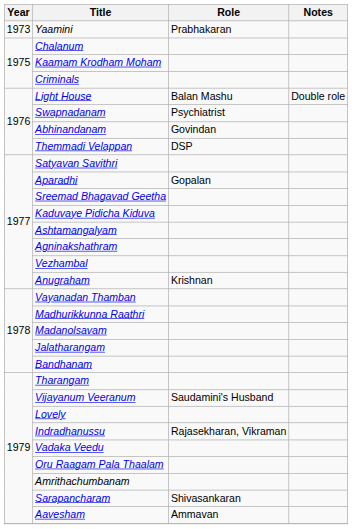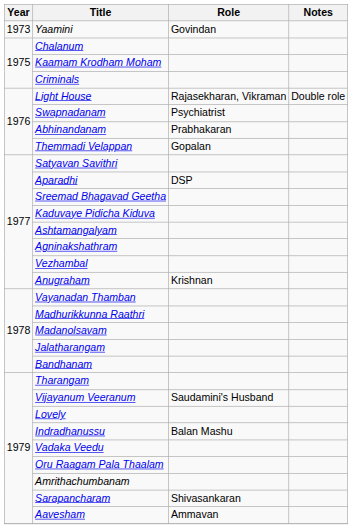Yaamini | Role: Prabhakaran -> Govindan
Light House | Role: Balan Mashu -> Rajasekharan, Vikraman
Abhinandanam | Role: Govindan -> Prabhakaran
Themmadi Velappan | Role: DSP -> Gopalan
Aparadhi | Role: Gopalan -> DSP
Indradhanussu | Role: Rajasekharan, Vikraman -> Balan Mashu
